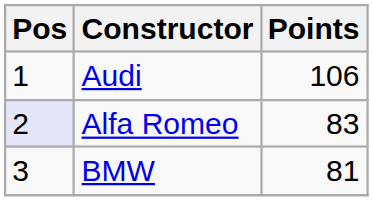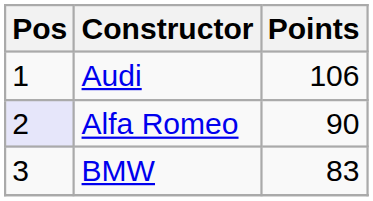Alfa Romeo | Points: 83 -> 90
BMW | Points: 81 -> 83
